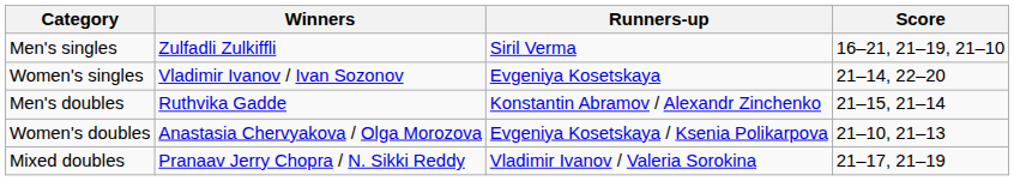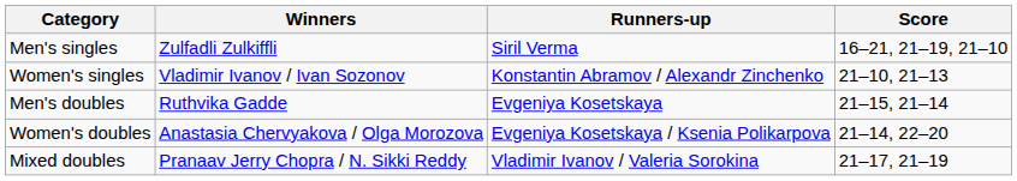Women's singles | Runners-up: Evgeniya Kosetskaya -> Konstantin Abramov / Alexandr Zinchenko
Women's singles | Score: 21–14, 22–20 -> 21–10, 21–13
Men's doubles | Runners-up: Konstantin Abramov / Alexandr Zinchenko -> Evgeniya Kosetskaya
Women's doubles | Score: 21–10, 21–13 -> 21–14, 22–20
